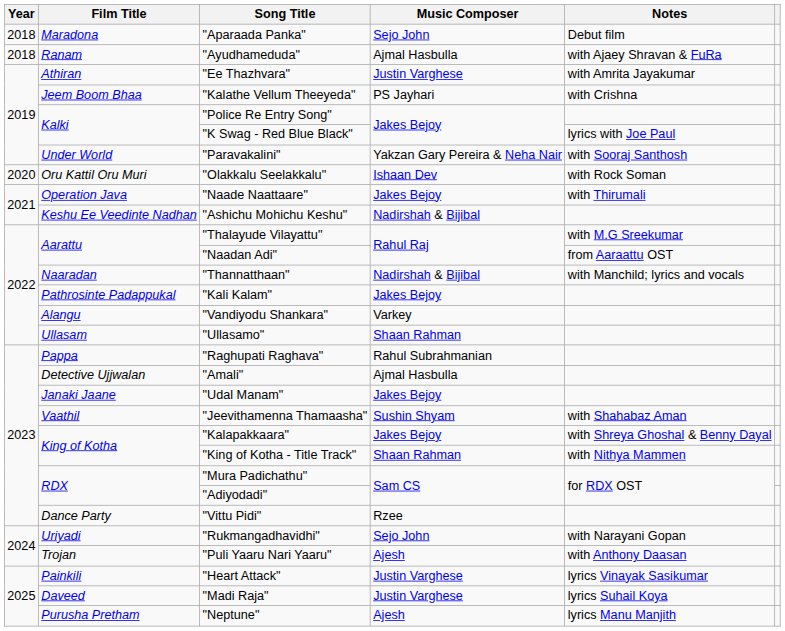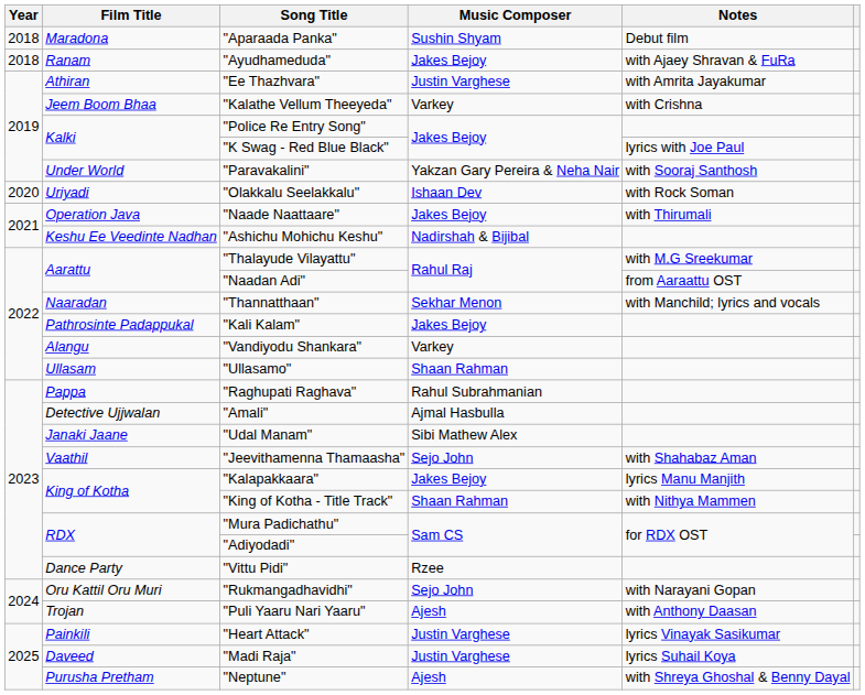"Aparaada Panka" | Music Composer: Sejo John -> Sushin Shyam
"Ayudhameduda" | Music Composer: Ajmal Hasbulla -> Jakes Bejoy
"Kalathe Vellum Theeyeda" | Music Composer: PS Jayhari -> Varkey
"Olakkalu Seelakkalu" | Film Title: Oru Kattil Oru Muri -> Uriyadi
"Thannatthaan" | Music Composer: Nadirshah & Bijibal -> Sekhar Menon
"Udal Manam" | Music Composer: Jakes Bejoy -> Sibi Mathew Alex
"Jeevithamenna Thamaasha" | Music Composer: Sushin Shyam -> Sejo John
"Kalapakkaara" | Notes: with Shreya Ghoshal & Benny Dayal -> lyrics Manu Manjith
"Rukmangadhavidhi" | Film Title: Uriyadi -> Oru Kattil Oru Muri
"Neptune" | Notes: lyrics Manu Manjith -> with Shreya Ghoshal & Benny Dayal
